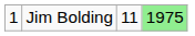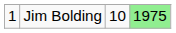Jim Bolding | column 3: 11 -> 10
